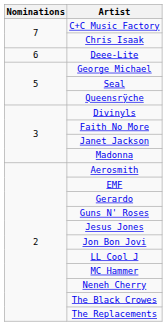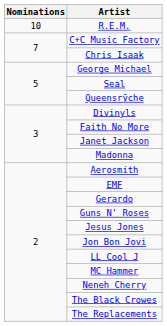+ row: 10 | R.E.M.
- row: 6 | Deee-Lite
